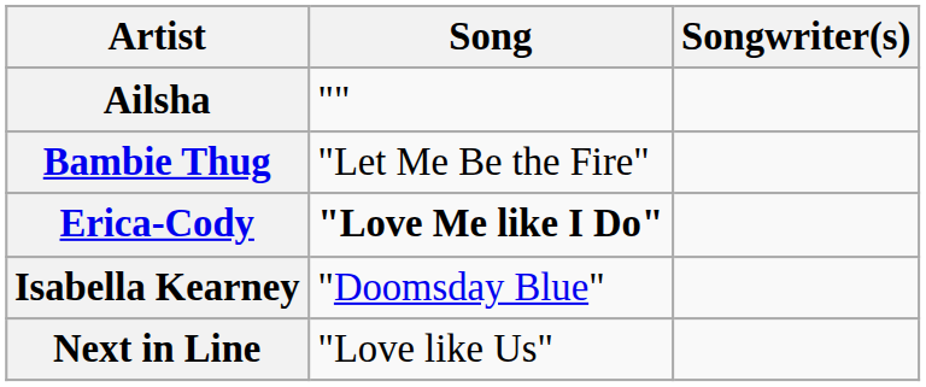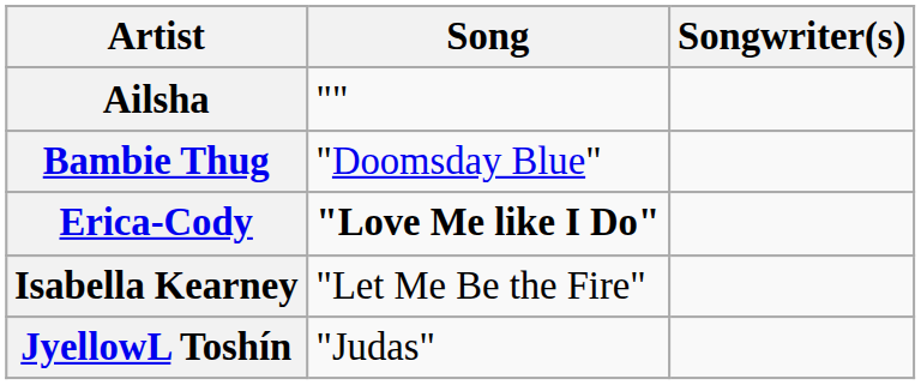Bambie Thug | Song: "Let Me Be the Fire" -> "Doomsday Blue"
Isabella Kearney | Song: "Doomsday Blue" -> "Let Me Be the Fire"
+ row: JyellowL Toshín | "Judas"
- row: Next in Line | "Love like Us"
